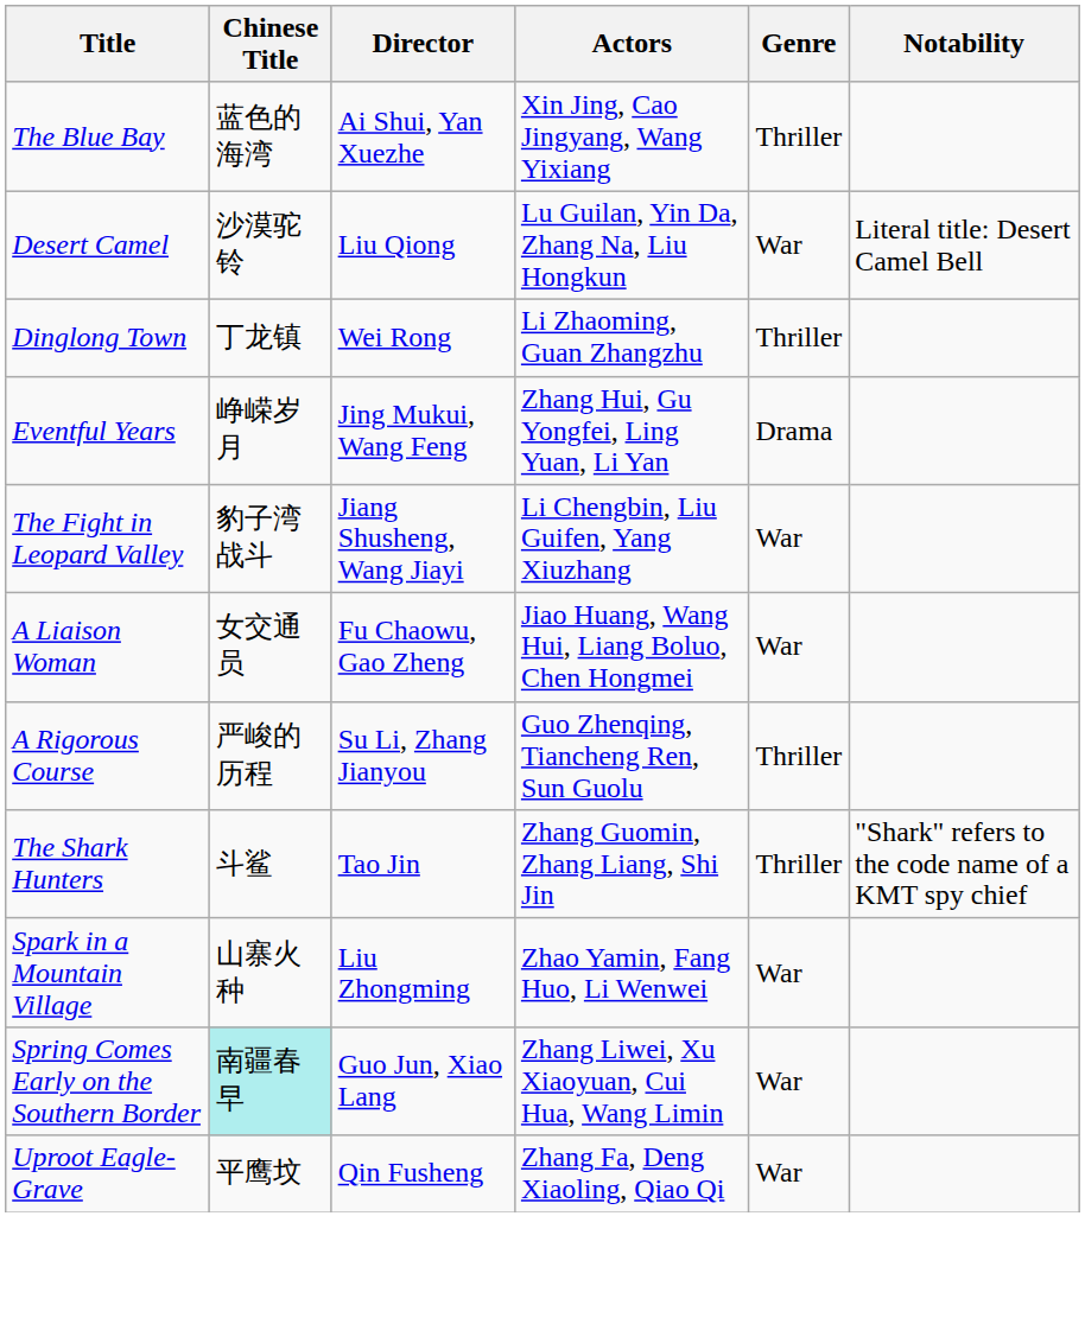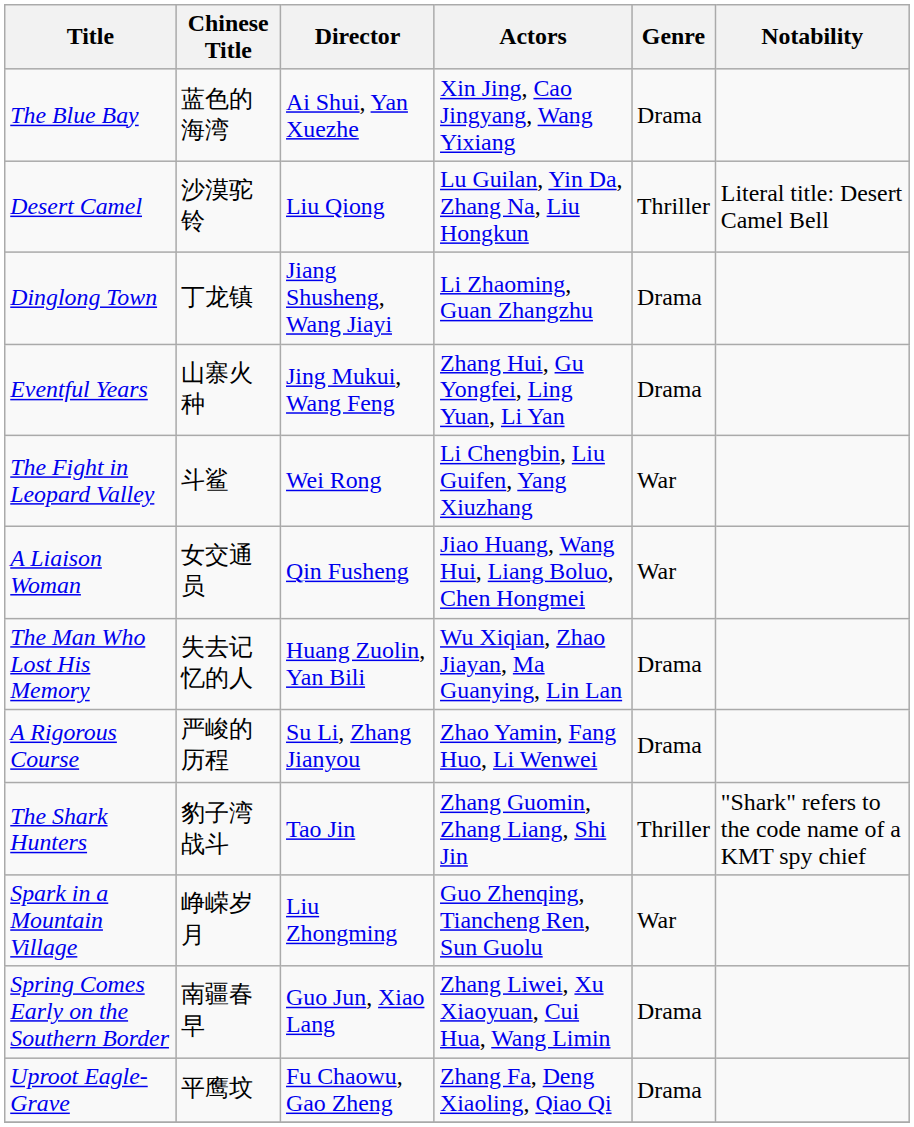The Blue Bay | Genre: Thriller -> Drama
Desert Camel | Genre: War -> Thriller
Dinglong Town | Director: Wei Rong -> Jiang Shusheng, Wang Jiayi
Dinglong Town | Genre: Thriller -> Drama
Eventful Years | Chinese Title: 峥嵘岁月 -> 山寨火种
The Fight in Leopard Valley | Chinese Title: 豹子湾战斗 -> 斗鲨
The Fight in Leopard Valley | Director: Jiang Shusheng, Wang Jiayi -> Wei Rong
A Liaison Woman | Director: Fu Chaowu, Gao Zheng -> Qin Fusheng
+ row: The Man Who Lost His Memory | 失去记忆的人 | Huang Zuolin, Yan Bili | Wu Xiqian, Zhao Jiayan, Ma Guanying, Lin Lan | Drama
A Rigorous Course | Actors: Guo Zhenqing, Tiancheng Ren, Sun Guolu -> Zhao Yamin, Fang Huo, Li Wenwei
A Rigorous Course | Genre: Thriller -> Drama
The Shark Hunters | Chinese Title: 斗鲨 -> 豹子湾战斗
Spark in a Mountain Village | Chinese Title: 山寨火种 -> 峥嵘岁月
Spark in a Mountain Village | Actors: Zhao Yamin, Fang Huo, Li Wenwei -> Guo Zhenqing, Tiancheng Ren, Sun Guolu
Spring Comes Early on the Southern Border | Chinese Title: paleturquoise background -> no background
Spring Comes Early on the Southern Border | Genre: War -> Drama
Uproot Eagle-Grave | Director: Qin Fusheng -> Fu Chaowu, Gao Zheng
Uproot Eagle-Grave | Genre: War -> Drama
